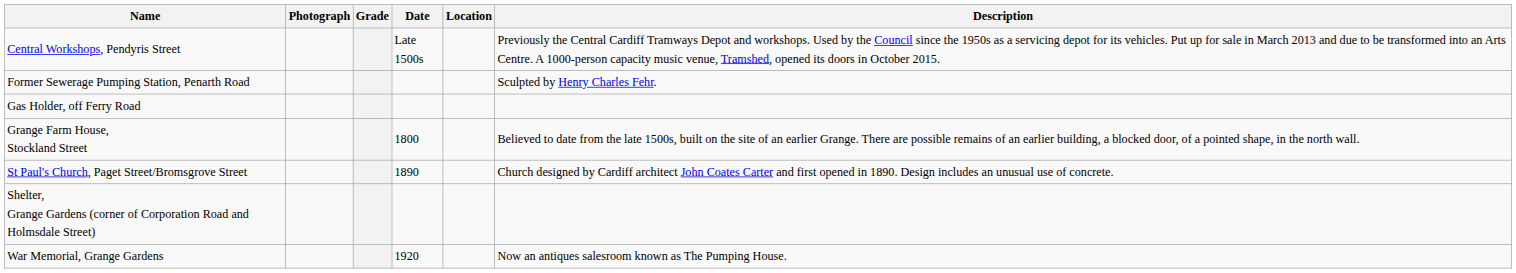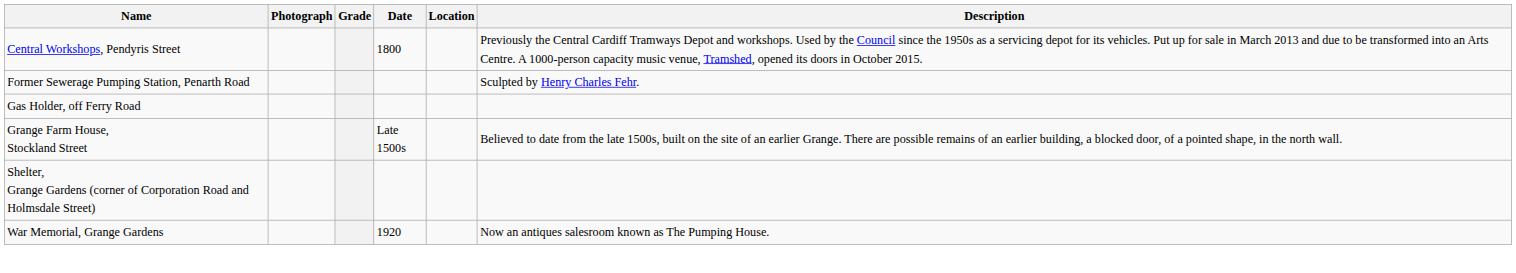Central Workshops, Pendyris Street | Date: Late 1500s -> 1800
Grange Farm House, Stockland Street | Date: 1800 -> Late 1500s
- row: St Paul's Church, Paget Street/Bromsgrove Street | 1890 | Church designed by Cardiff architect John Coates Carter and first opened in 1890. Design includes an unusual use of concrete.
